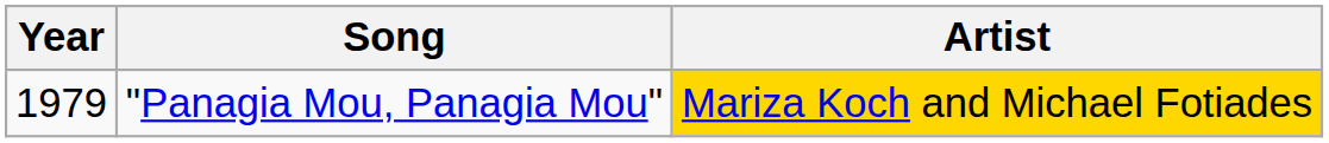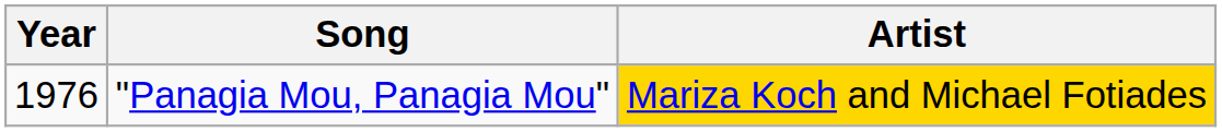"Panagia Mou, Panagia Mou" | Year: 1979 -> 1976
